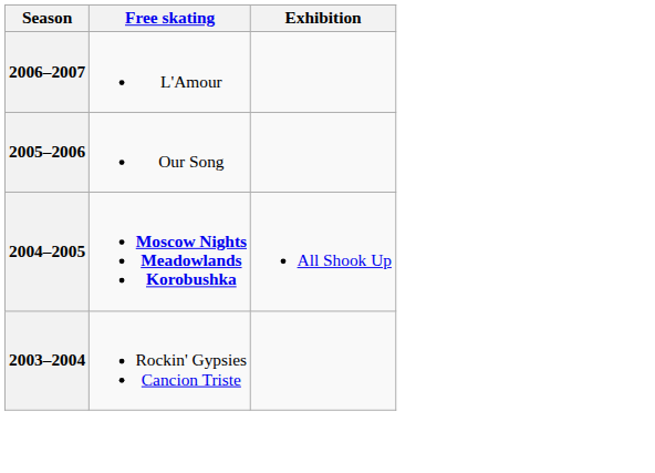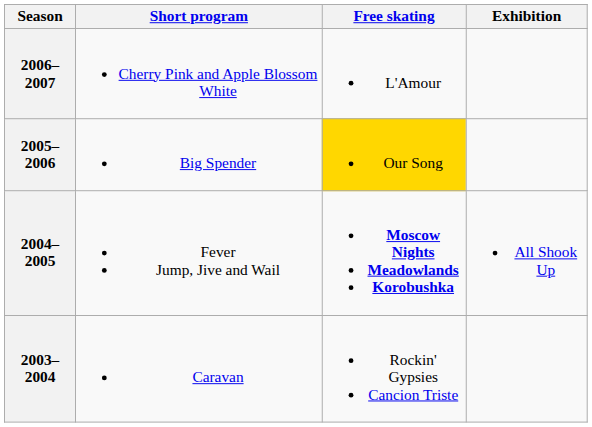+ column: Short program | Cherry Pink and Apple Blossom White | Big Spender | Fever Jump, Jive and Wail | Caravan
2005–2006 | Free skating: no background -> gold background
